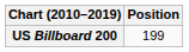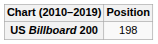US Billboard 200 | Position: 199 -> 198
